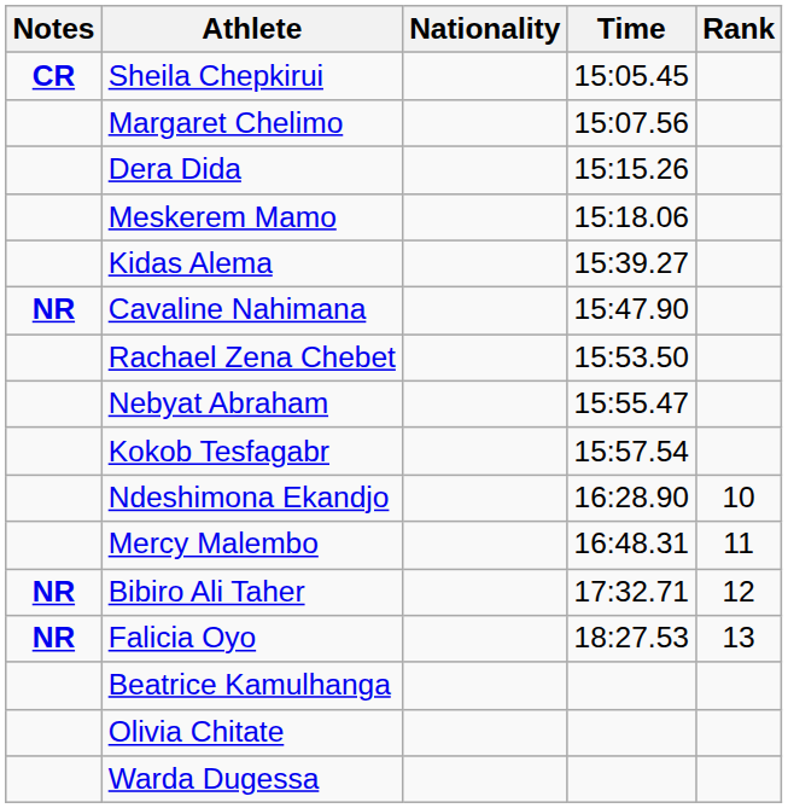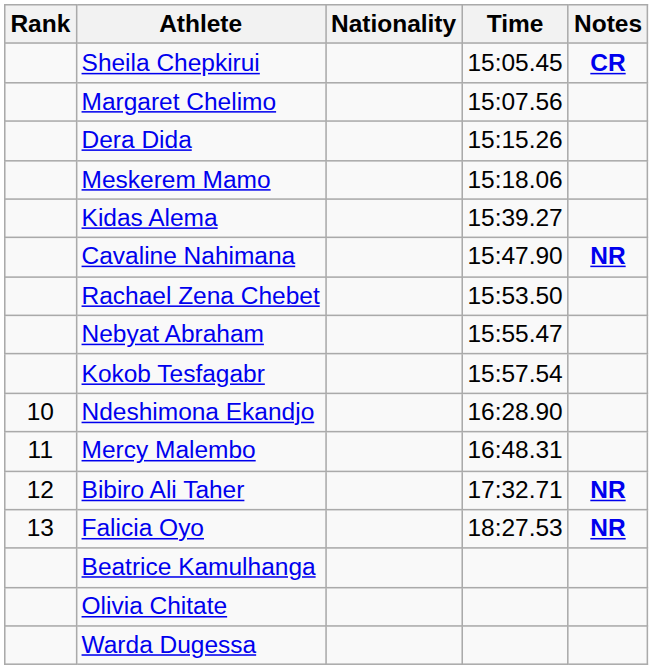columns swapped: Rank <-> Notes
